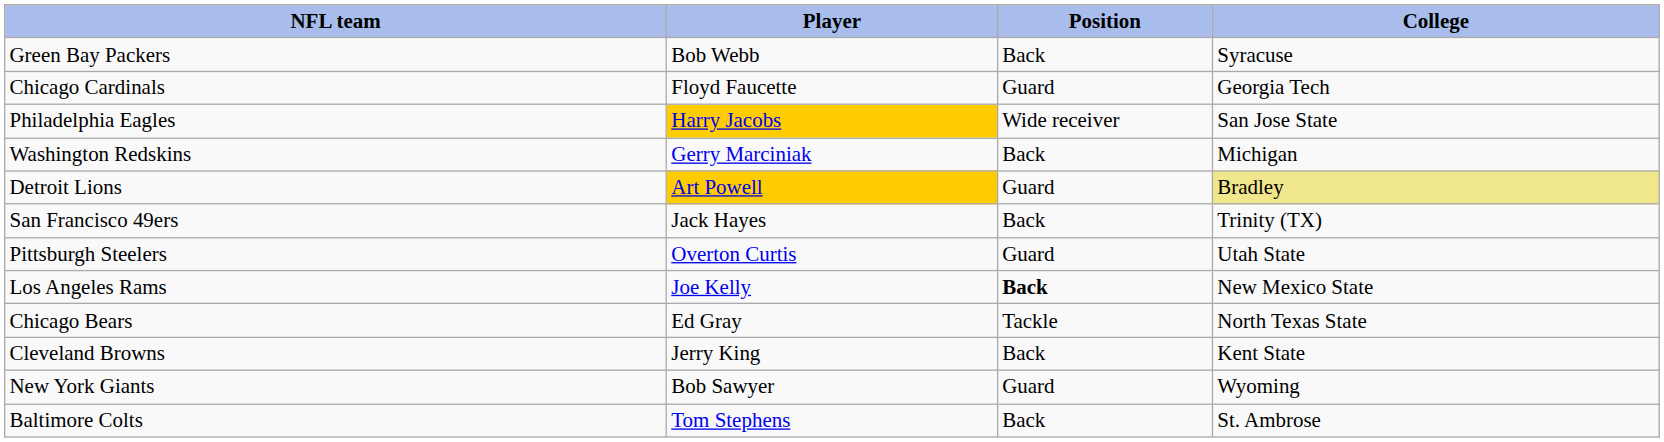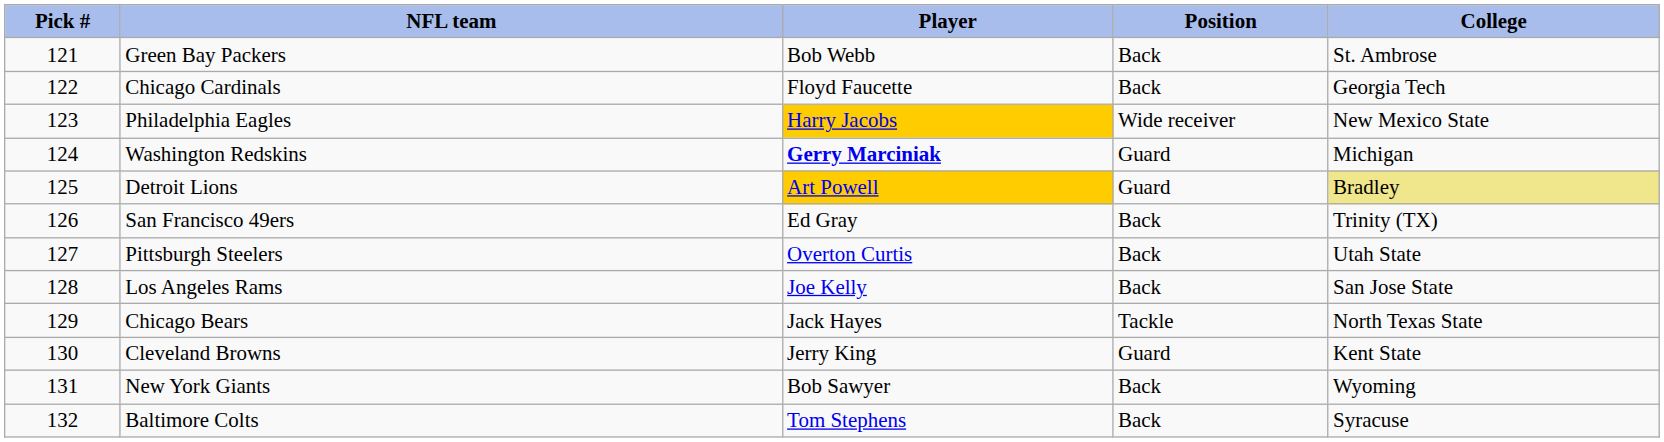+ column: Pick # | 121 | 122 | 123 | 124 | 125 | 126 | 127 | 128 | 129 | 130 | 131 | 132
Green Bay Packers | College: Syracuse -> St. Ambrose
Chicago Cardinals | Position: Guard -> Back
Philadelphia Eagles | College: San Jose State -> New Mexico State
Washington Redskins | Player: normal -> bold
Washington Redskins | Position: Back -> Guard
San Francisco 49ers | Player: Jack Hayes -> Ed Gray
Pittsburgh Steelers | Position: Guard -> Back
Los Angeles Rams | Position: bold -> normal
Los Angeles Rams | College: New Mexico State -> San Jose State
Chicago Bears | Player: Ed Gray -> Jack Hayes
Cleveland Browns | Position: Back -> Guard
New York Giants | Position: Guard -> Back
Baltimore Colts | College: St. Ambrose -> Syracuse
